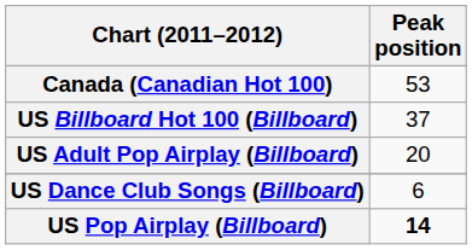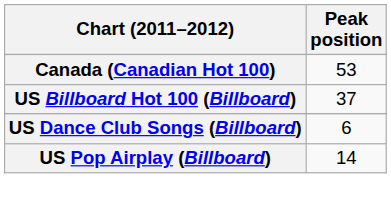- row: US Adult Pop Airplay (Billboard) | 20
US Pop Airplay (Billboard) | Peak position: bold -> normal
